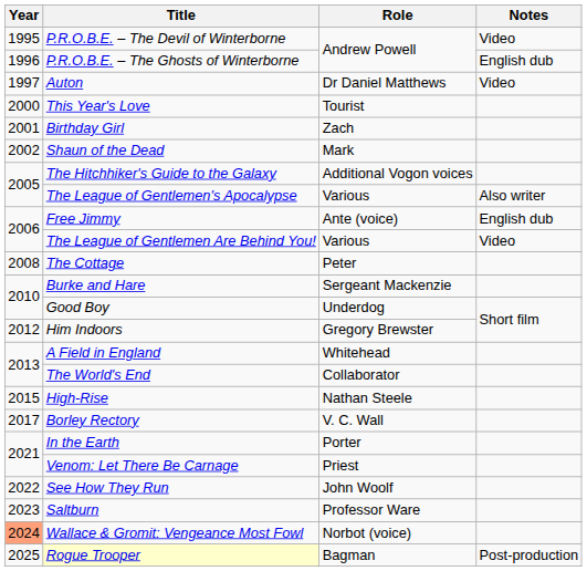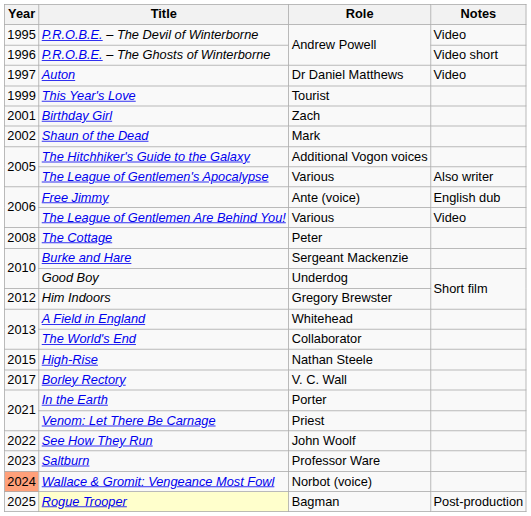P.R.O.B.E. – The Ghosts of Winterborne | Notes: English dub -> Video short
This Year's Love | Year: 2000 -> 1999
